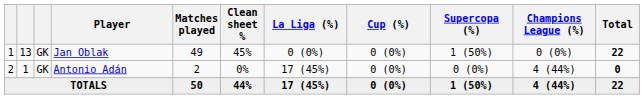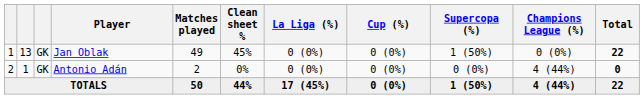Antonio Adán | La Liga (%): 17 (45%) -> 0 (0%)
